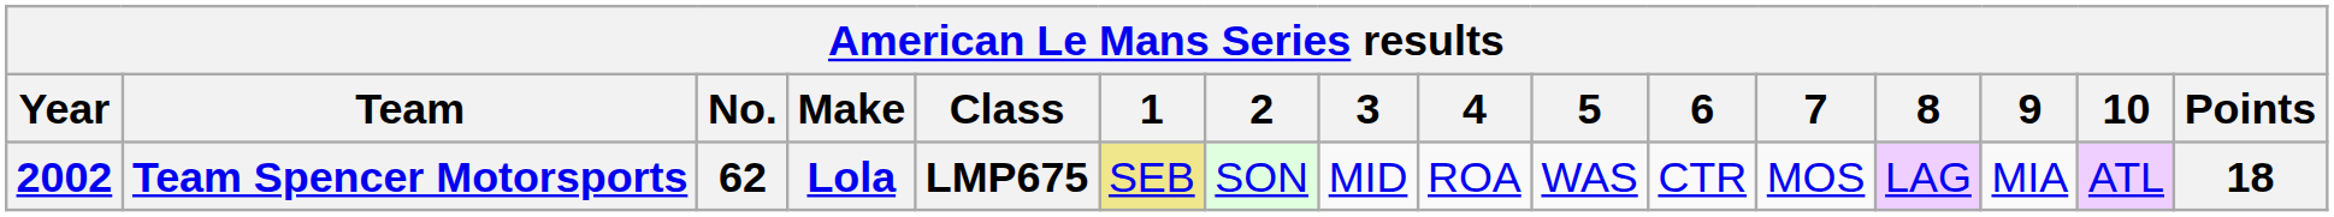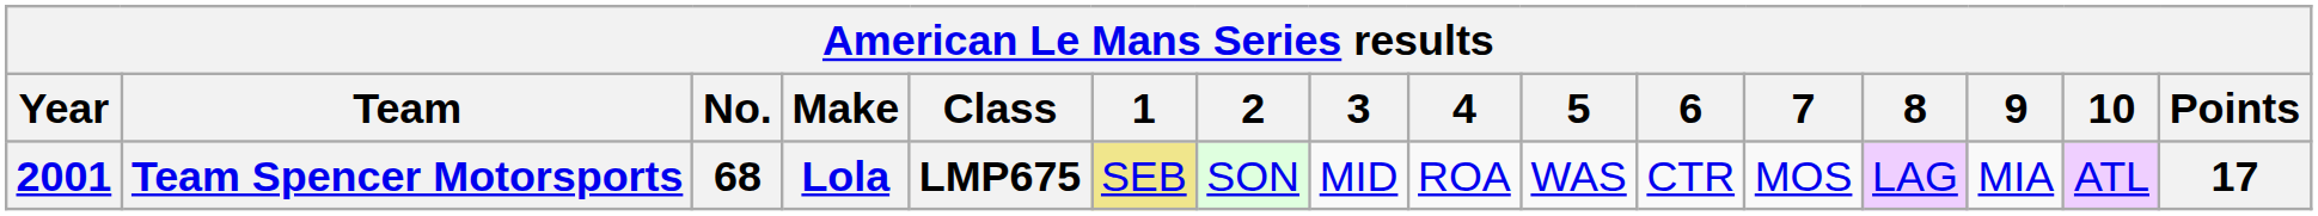Team Spencer Motorsports | Year: 2002 -> 2001
Team Spencer Motorsports | No.: 62 -> 68
Team Spencer Motorsports | Points: 18 -> 17
